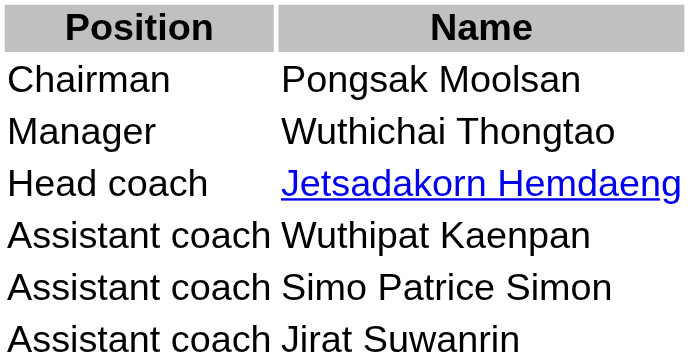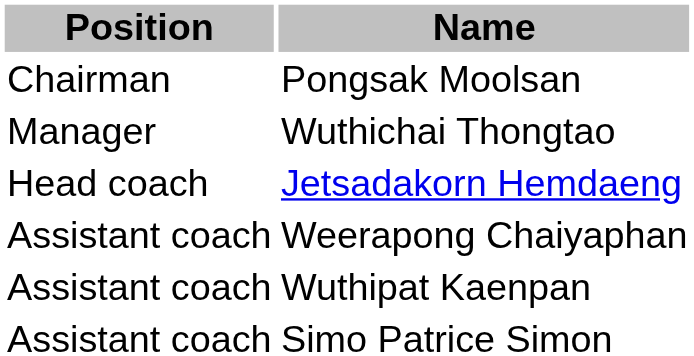+ row: Assistant coach | Weerapong Chaiyaphan
- row: Assistant coach | Jirat Suwanrin
